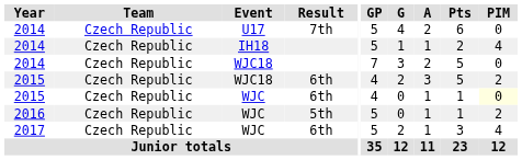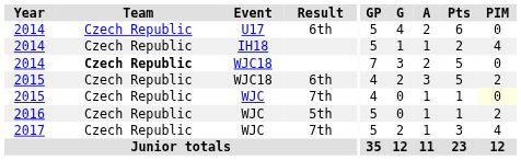2014 / U17 | Result: 7th -> 6th
2014 / WJC18 | Team: normal -> bold
2015 / WJC | Result: 6th -> 7th
2017 | Result: 6th -> 7th
